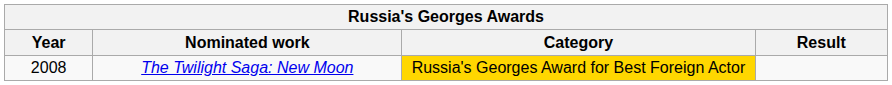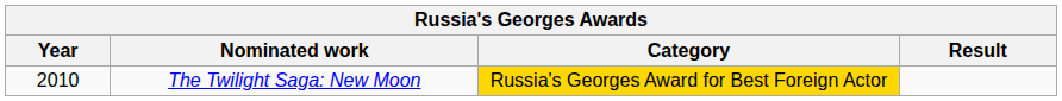The Twilight Saga: New Moon | Year: 2008 -> 2010
